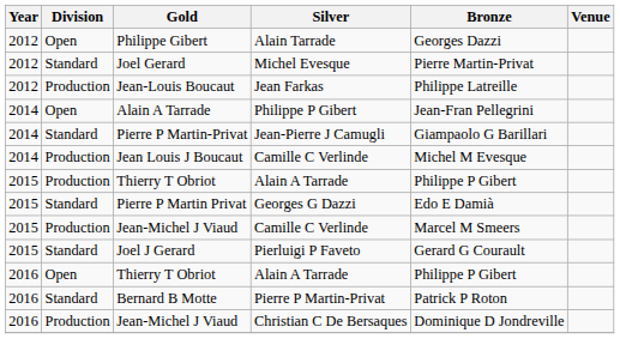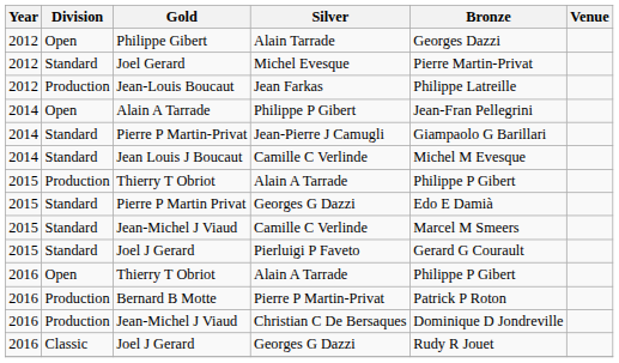Jean Louis J Boucaut | Division: Production -> Standard
2015 / Jean-Michel J Viaud | Division: Production -> Standard
Bernard B Motte | Division: Standard -> Production
+ row: 2016 | Classic | Joel J Gerard | Georges G Dazzi | Rudy R Jouet
